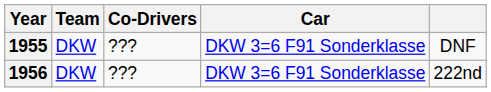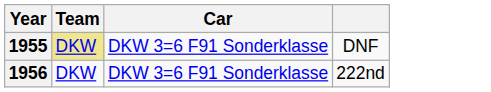- column: Co-Drivers | ??? | ???
1955 | Team: no background -> khaki background
